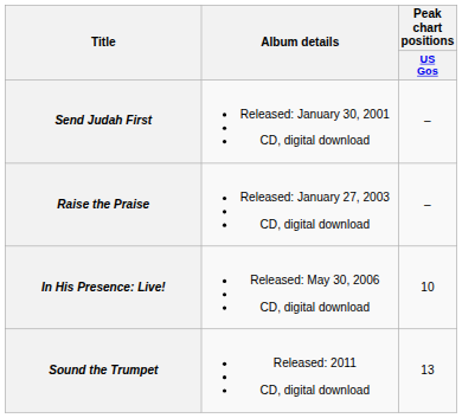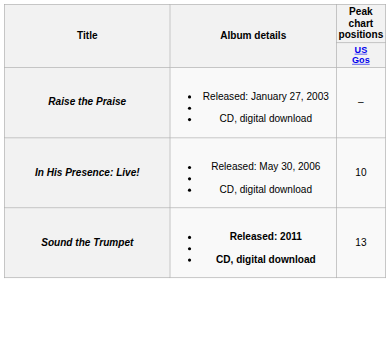- row: Send Judah First | Released: January 30, 2001 CD, digital download | –
Sound the Trumpet | Album details: normal -> bold
